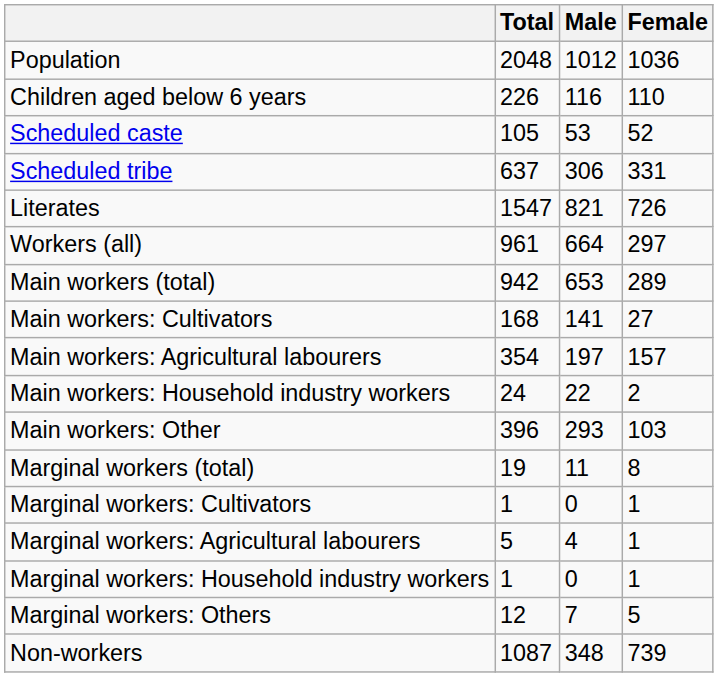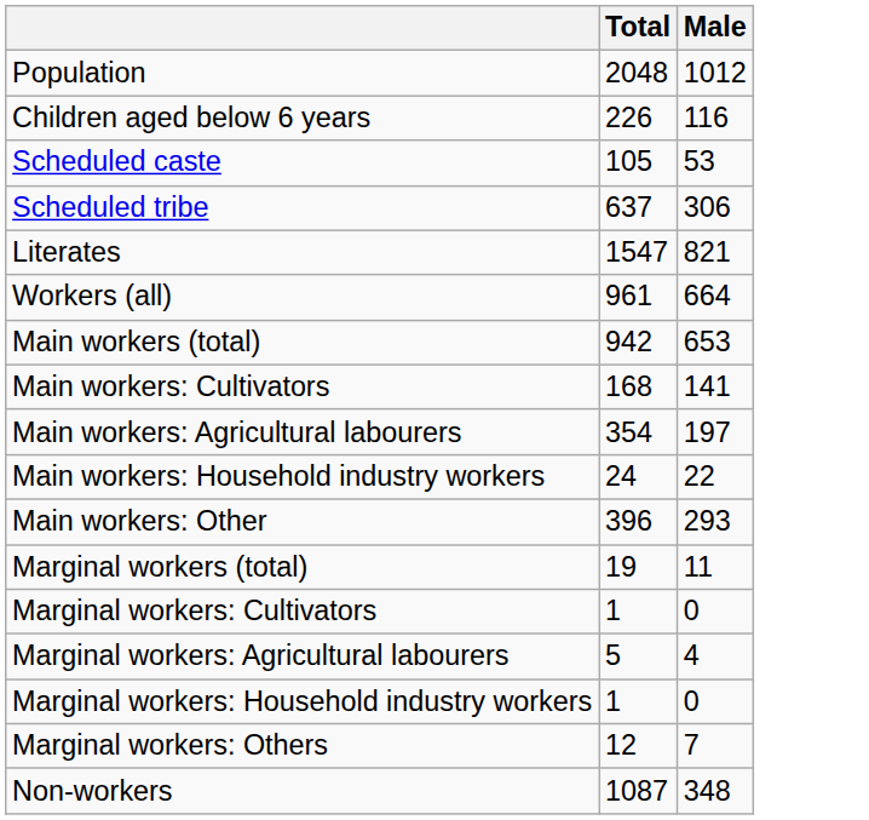- column: Female | 1036 | 110 | 52 | 331 | 726 | 297 | 289 | 27 | 157 | 2 | 103 | 8 | 1 | 1 | 1 | 5 | 739
